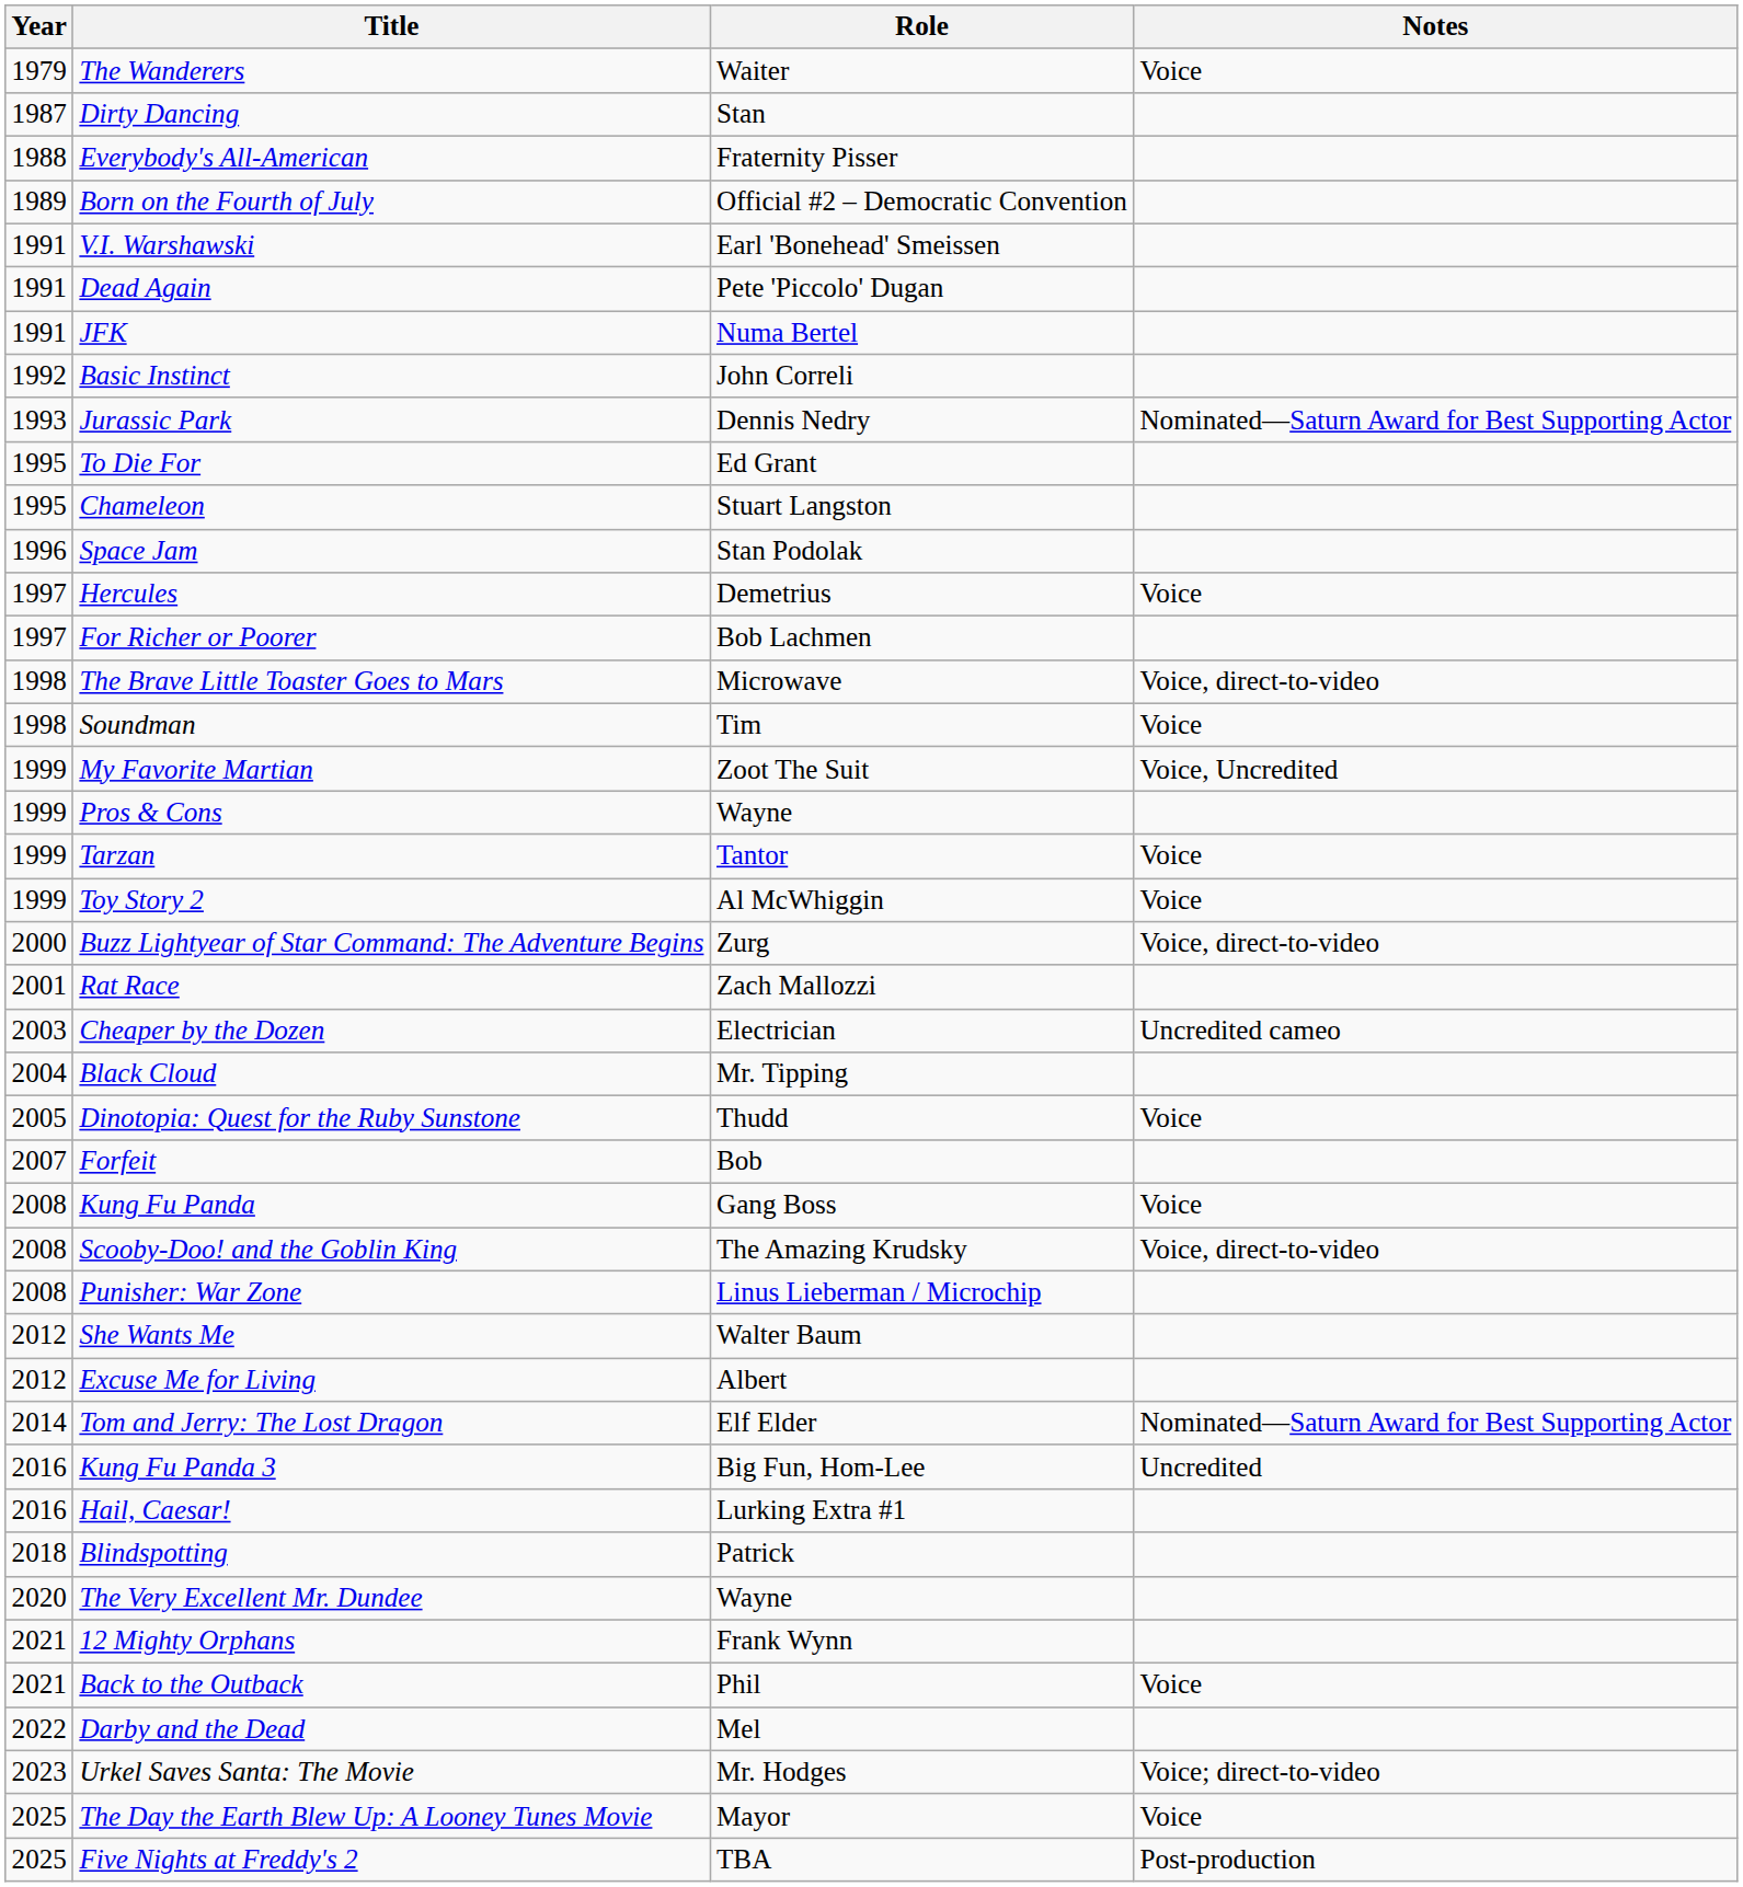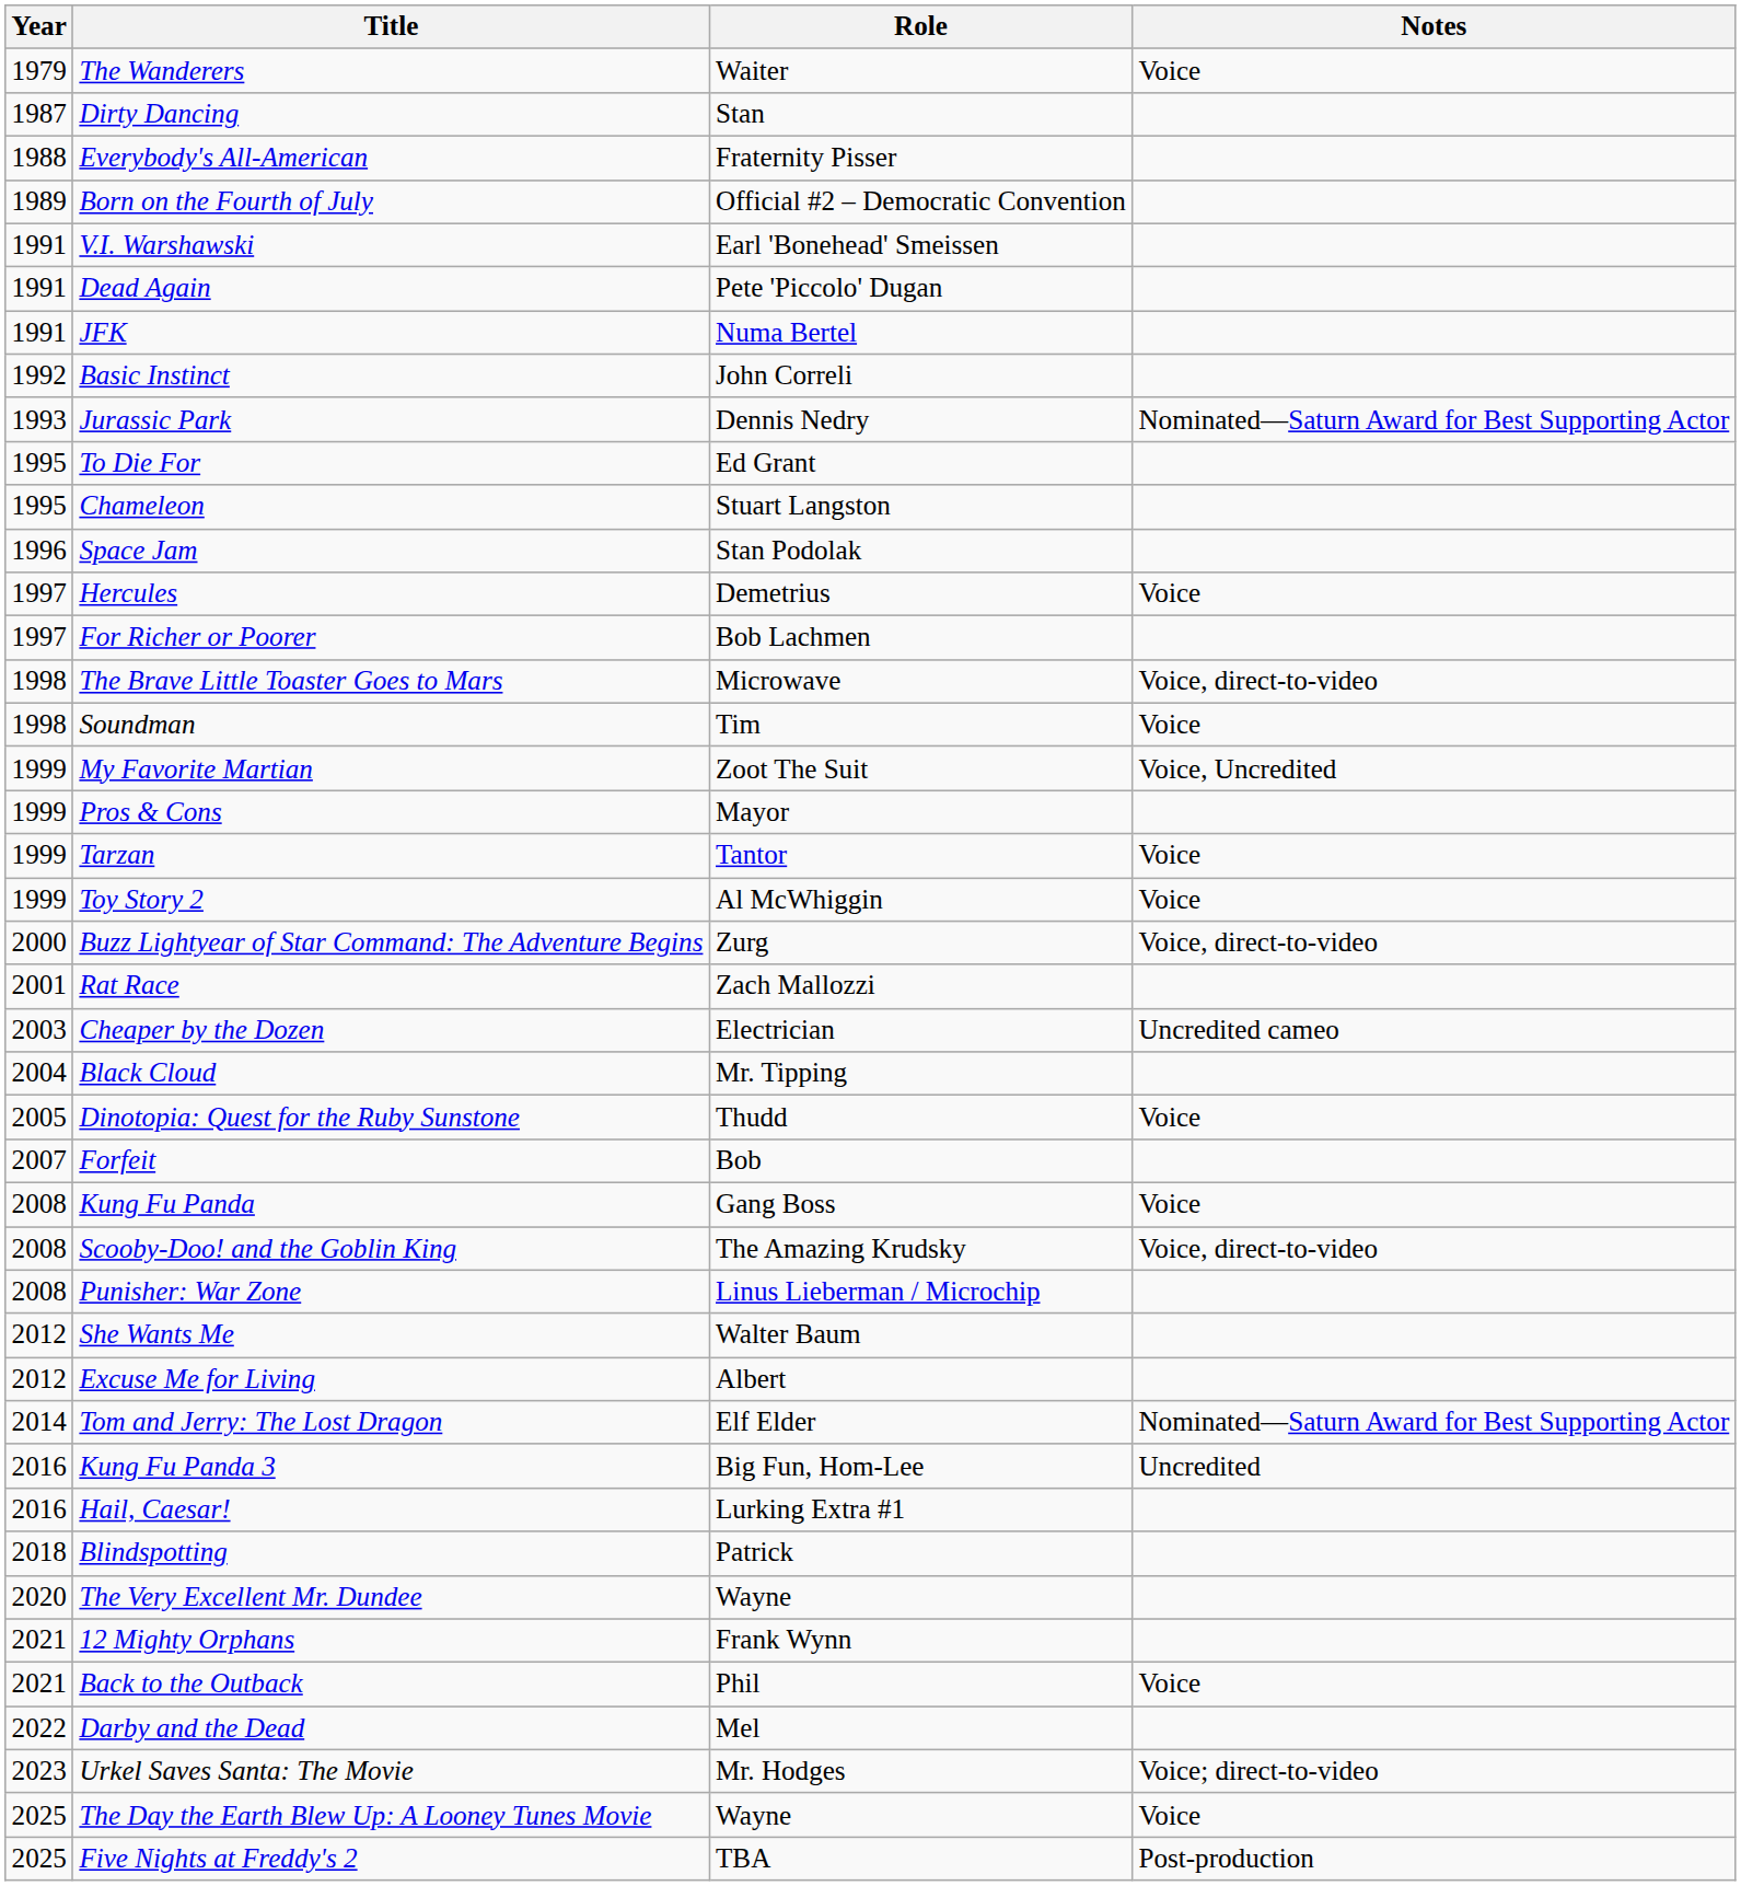Pros & Cons | Role: Wayne -> Mayor
The Day the Earth Blew Up: A Looney Tunes Movie | Role: Mayor -> Wayne
